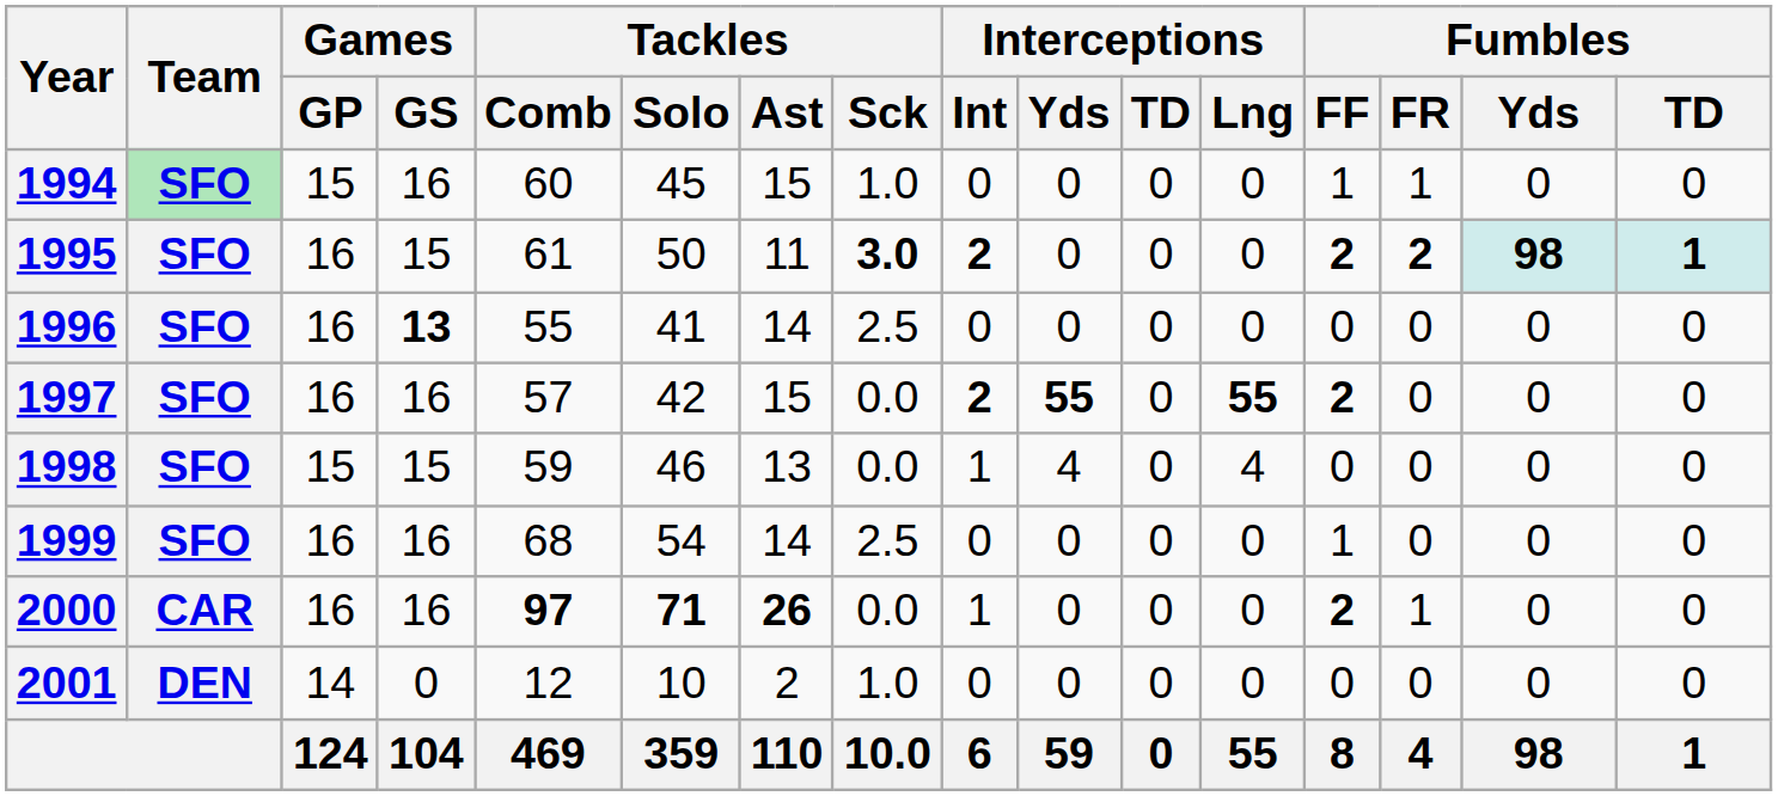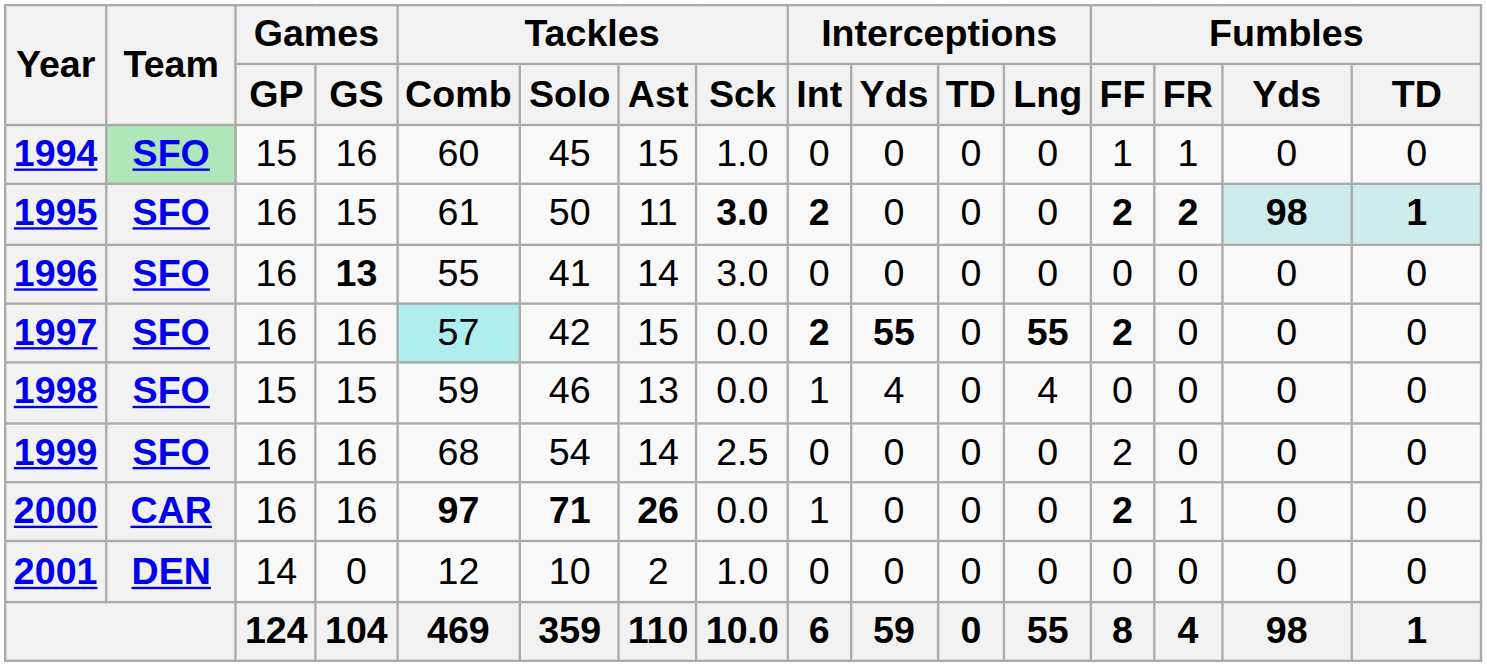1996 | Tackles / Sck: 2.5 -> 3.0
1997 | Tackles / Comb: no background -> paleturquoise background
1999 | Fumbles / FF: 1 -> 2
